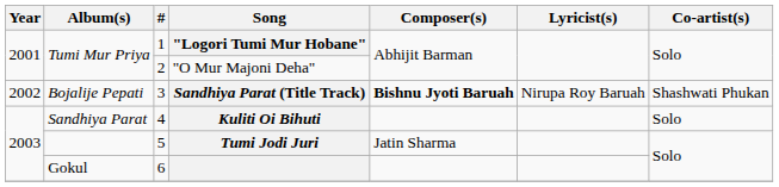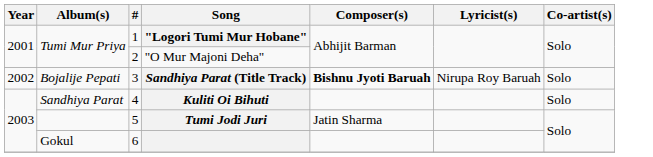Sandhiya Parat (Title Track) | Co-artist(s): Shashwati Phukan -> Solo
